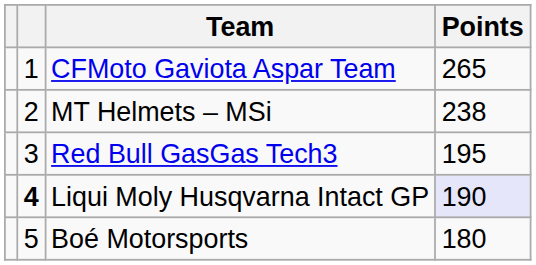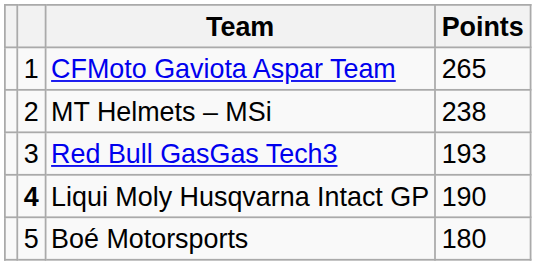Red Bull GasGas Tech3 | Points: 195 -> 193
Liqui Moly Husqvarna Intact GP | Points: lavender background -> no background
